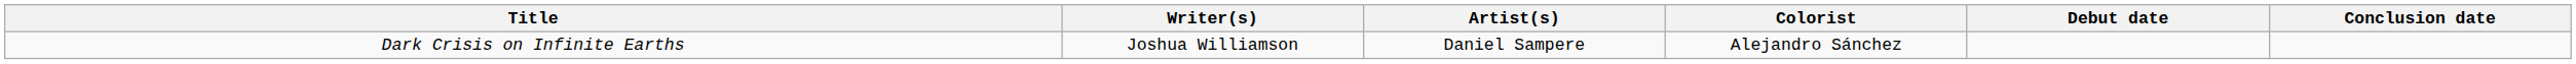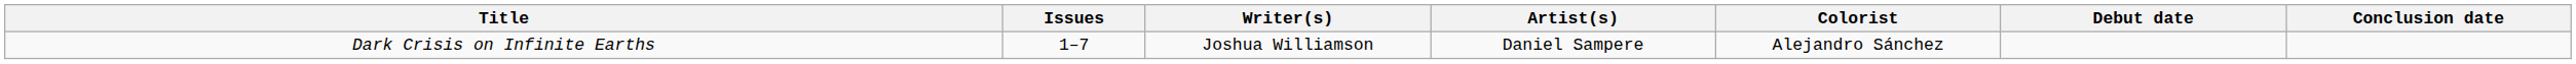+ column: Issues | 1–7
